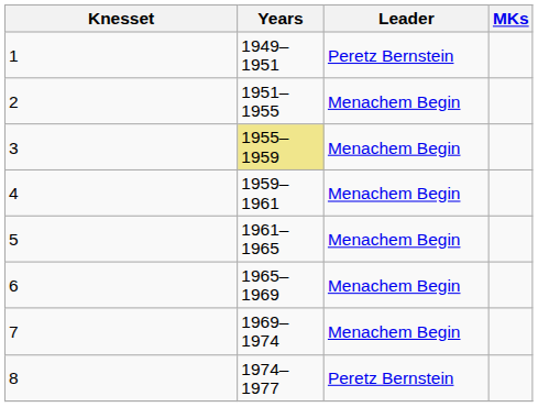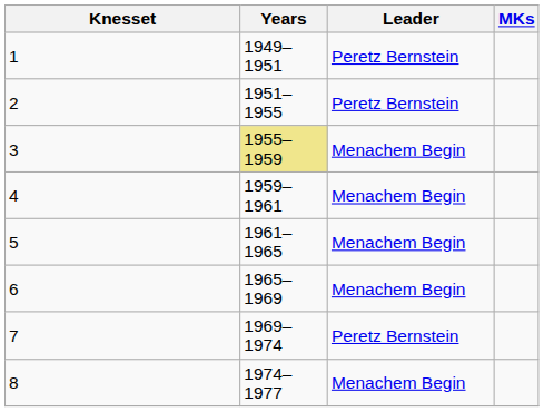2 | Leader: Menachem Begin -> Peretz Bernstein
7 | Leader: Menachem Begin -> Peretz Bernstein
8 | Leader: Peretz Bernstein -> Menachem Begin
